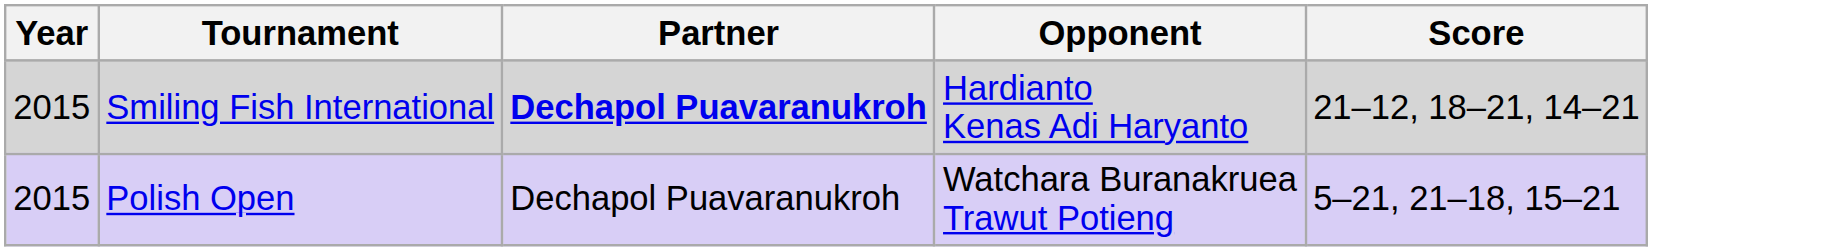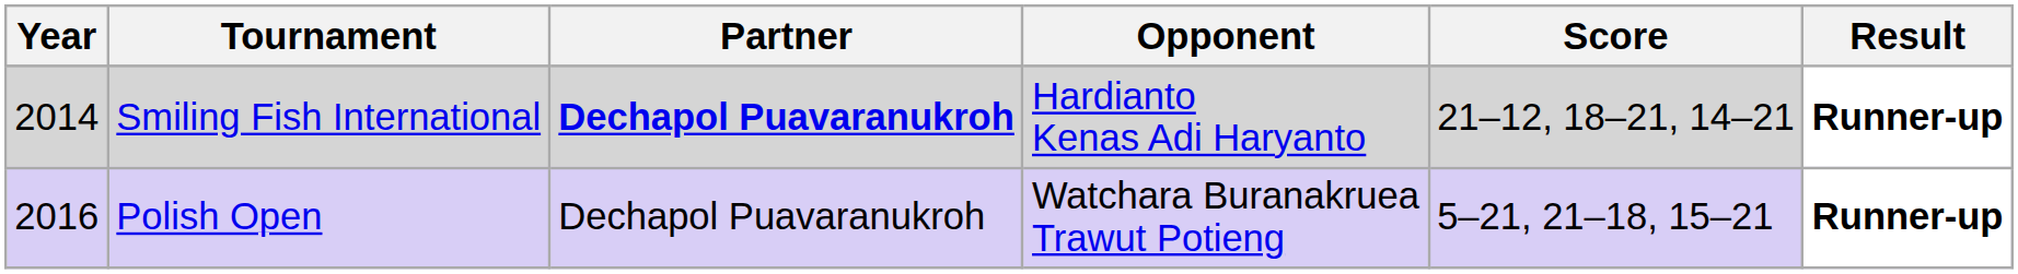+ column: Result | Runner-up | Runner-up
Smiling Fish International | Year: 2015 -> 2014
Polish Open | Year: 2015 -> 2016
